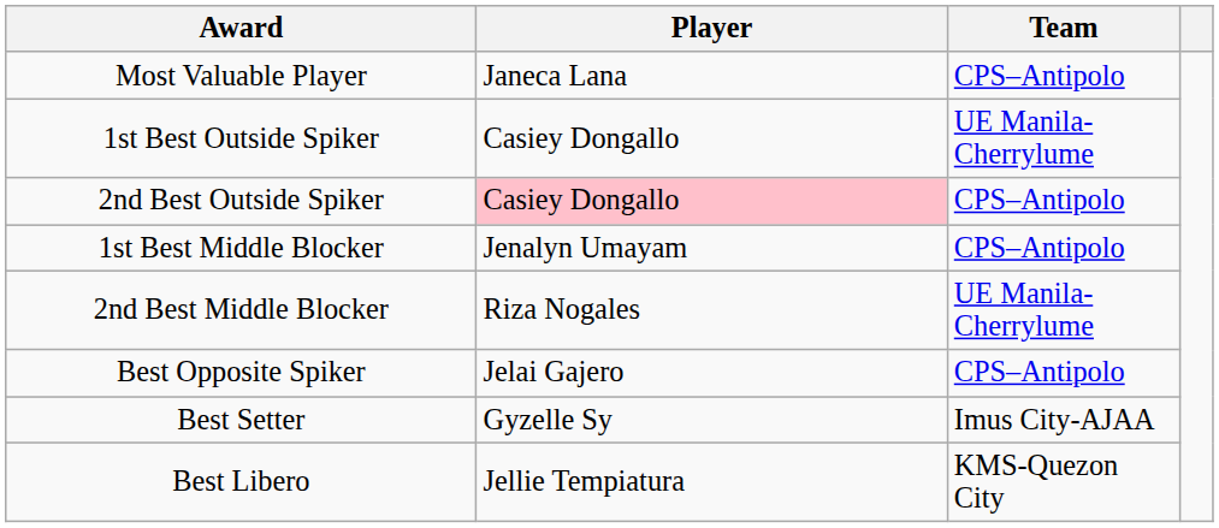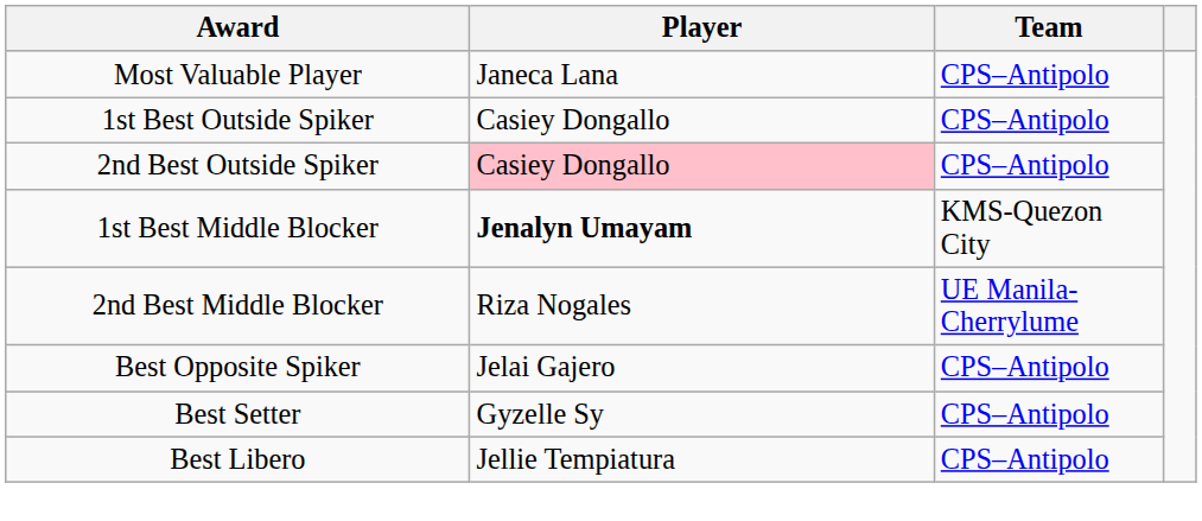1st Best Outside Spiker | Team: UE Manila-Cherrylume -> CPS–Antipolo
1st Best Middle Blocker | Player: normal -> bold
1st Best Middle Blocker | Team: CPS–Antipolo -> KMS-Quezon City
Best Setter | Team: Imus City-AJAA -> CPS–Antipolo
Best Libero | Team: KMS-Quezon City -> CPS–Antipolo
